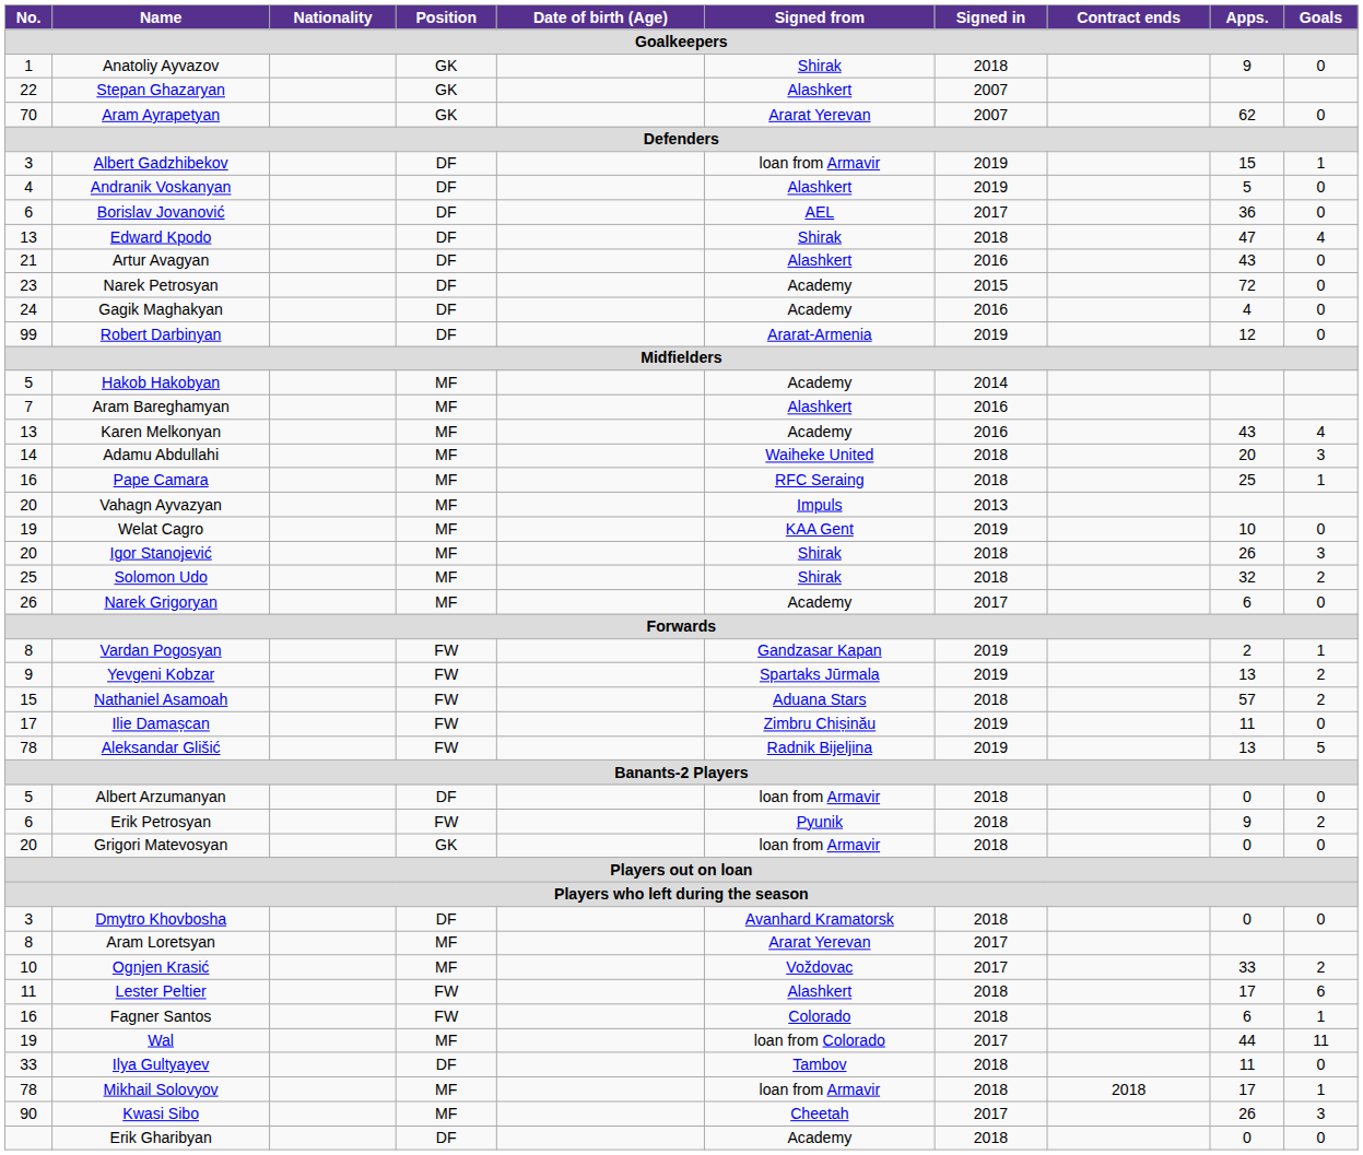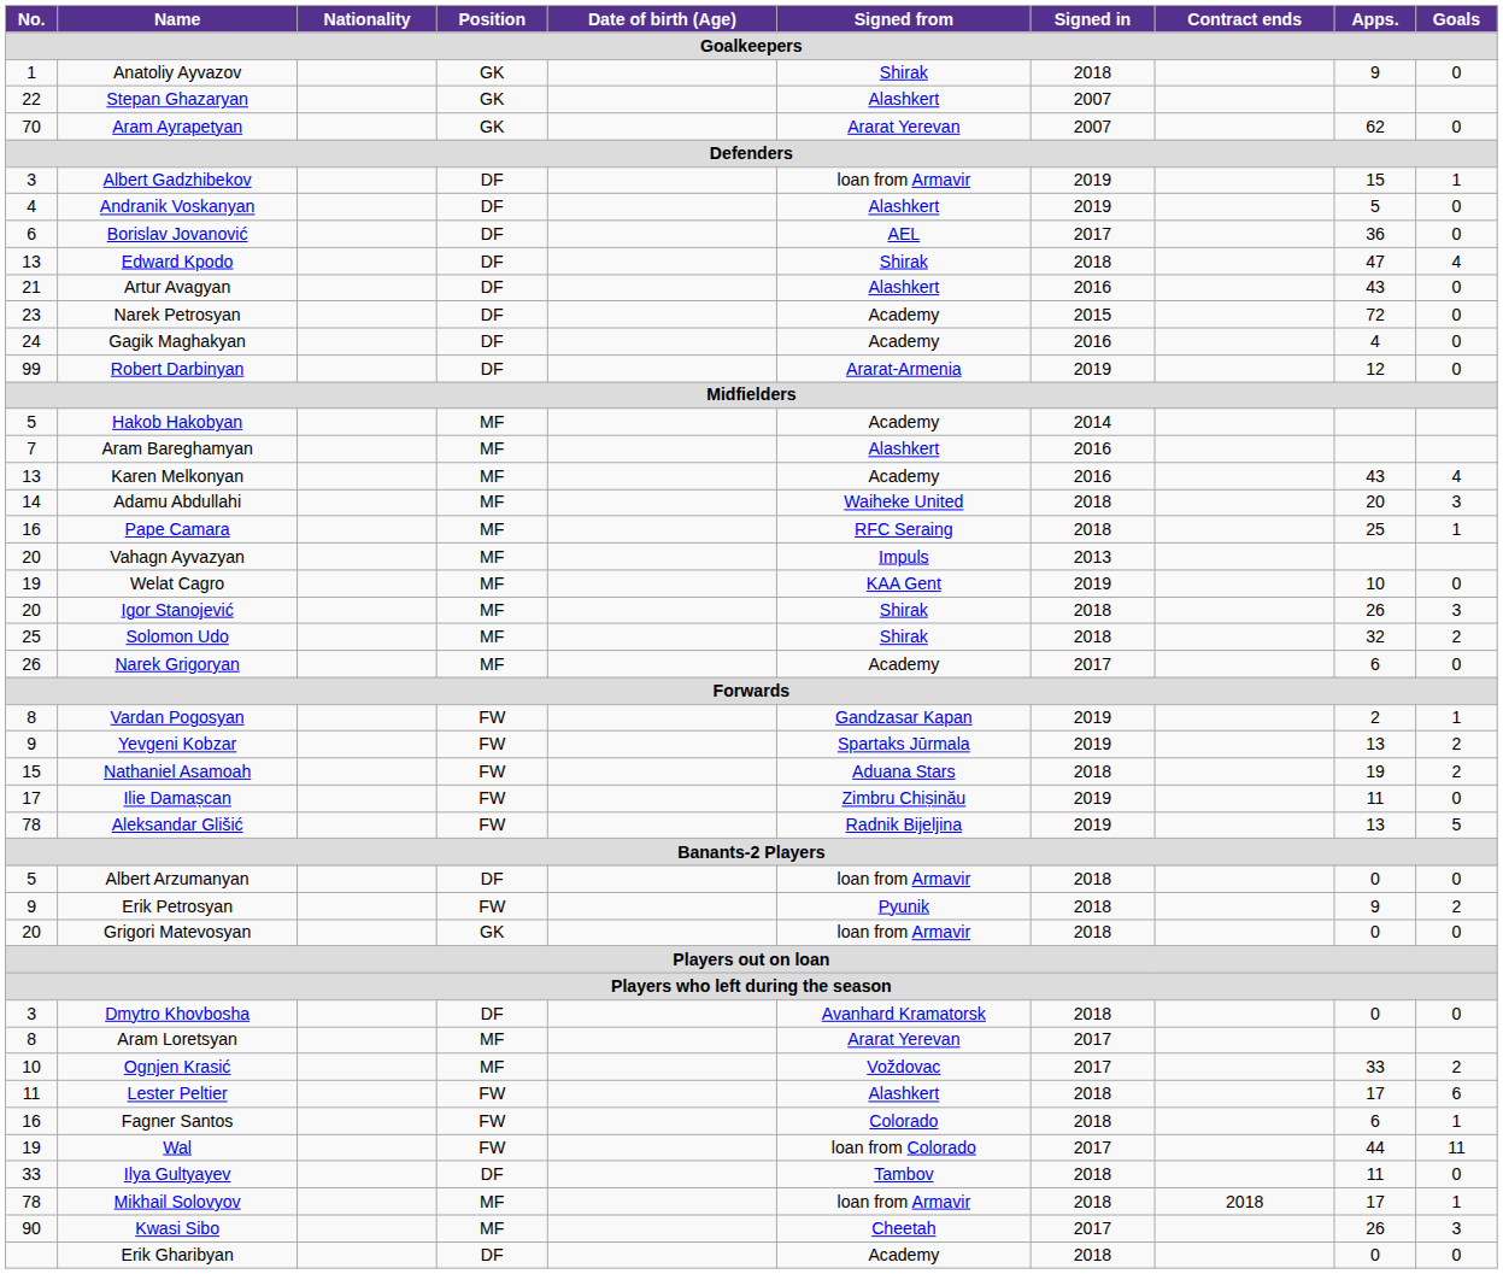Nathaniel Asamoah | Apps.: 57 -> 19
Erik Petrosyan | No.: 6 -> 9
Wal | Position: MF -> FW
